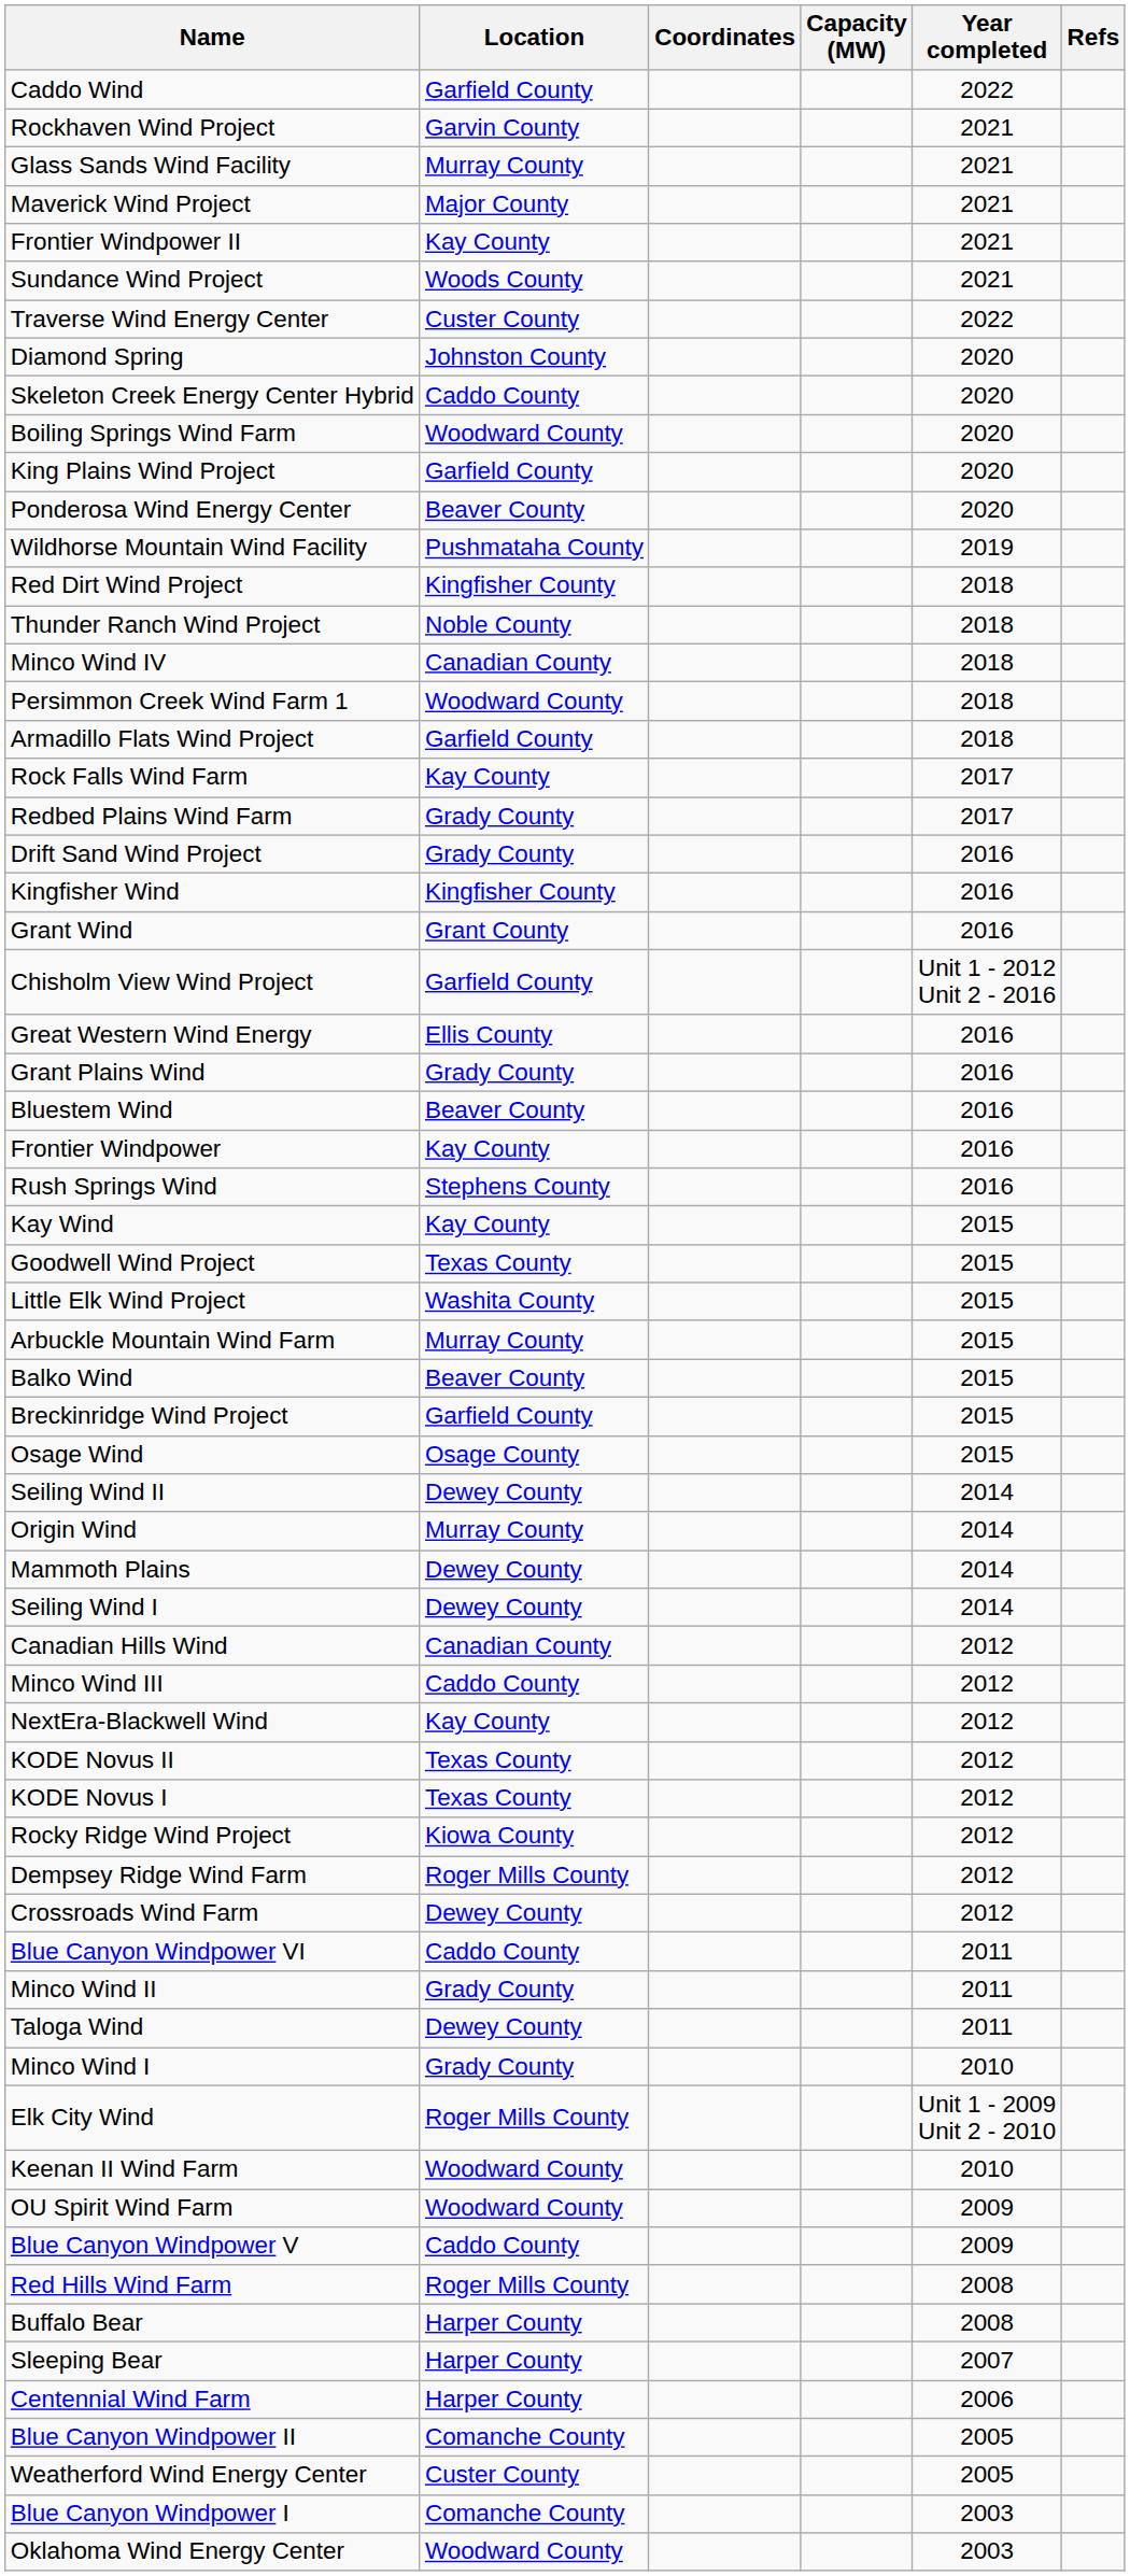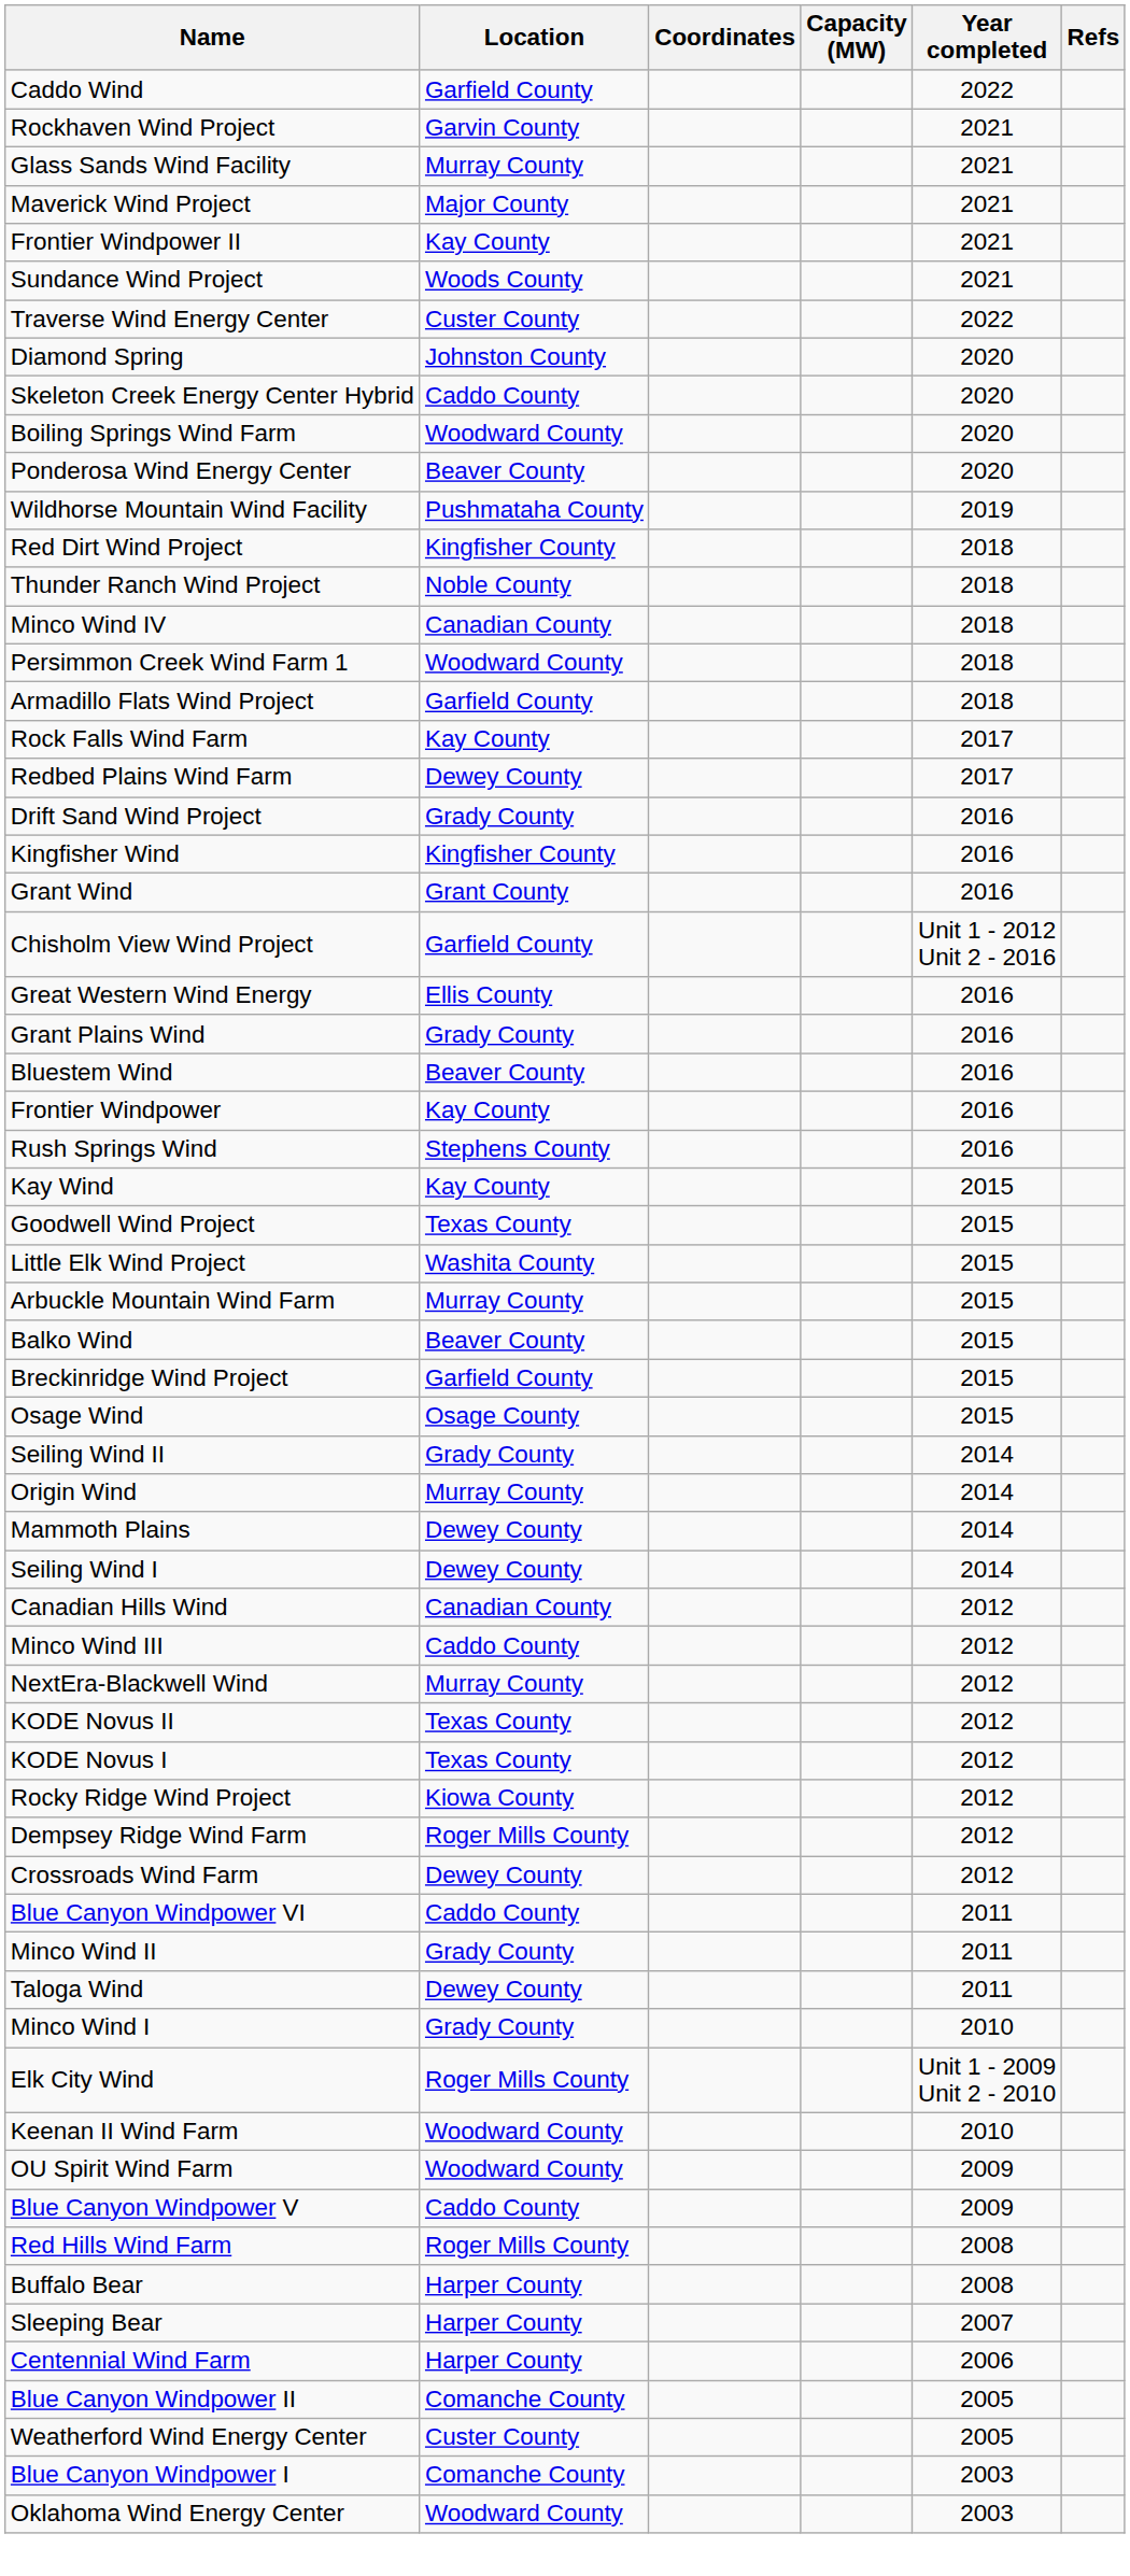- row: King Plains Wind Project | Garfield County | 2020
Redbed Plains Wind Farm | Location: Grady County -> Dewey County
Seiling Wind II | Location: Dewey County -> Grady County
NextEra-Blackwell Wind | Location: Kay County -> Murray County
